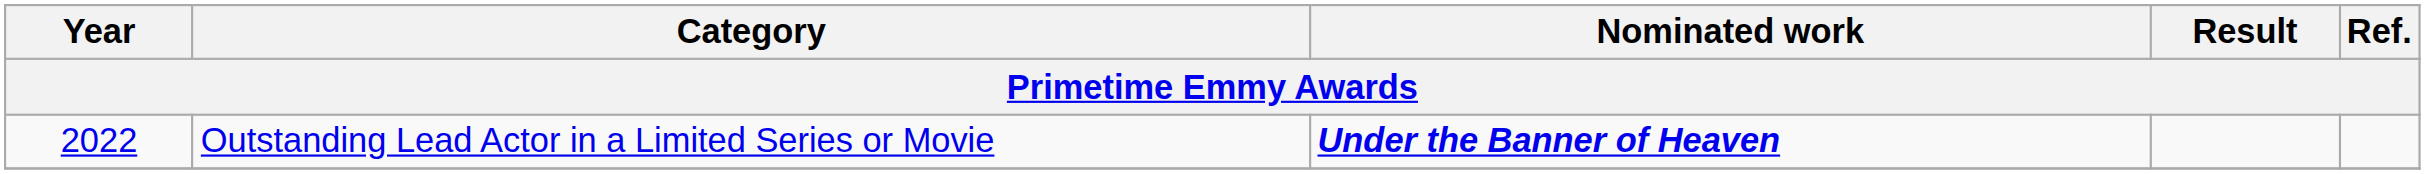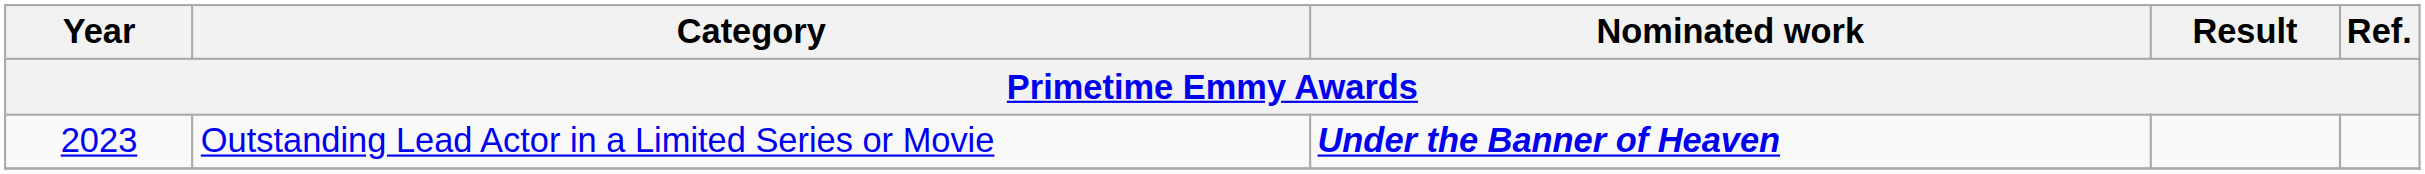Outstanding Lead Actor in a Limited Series or Movie | Year: 2022 -> 2023
